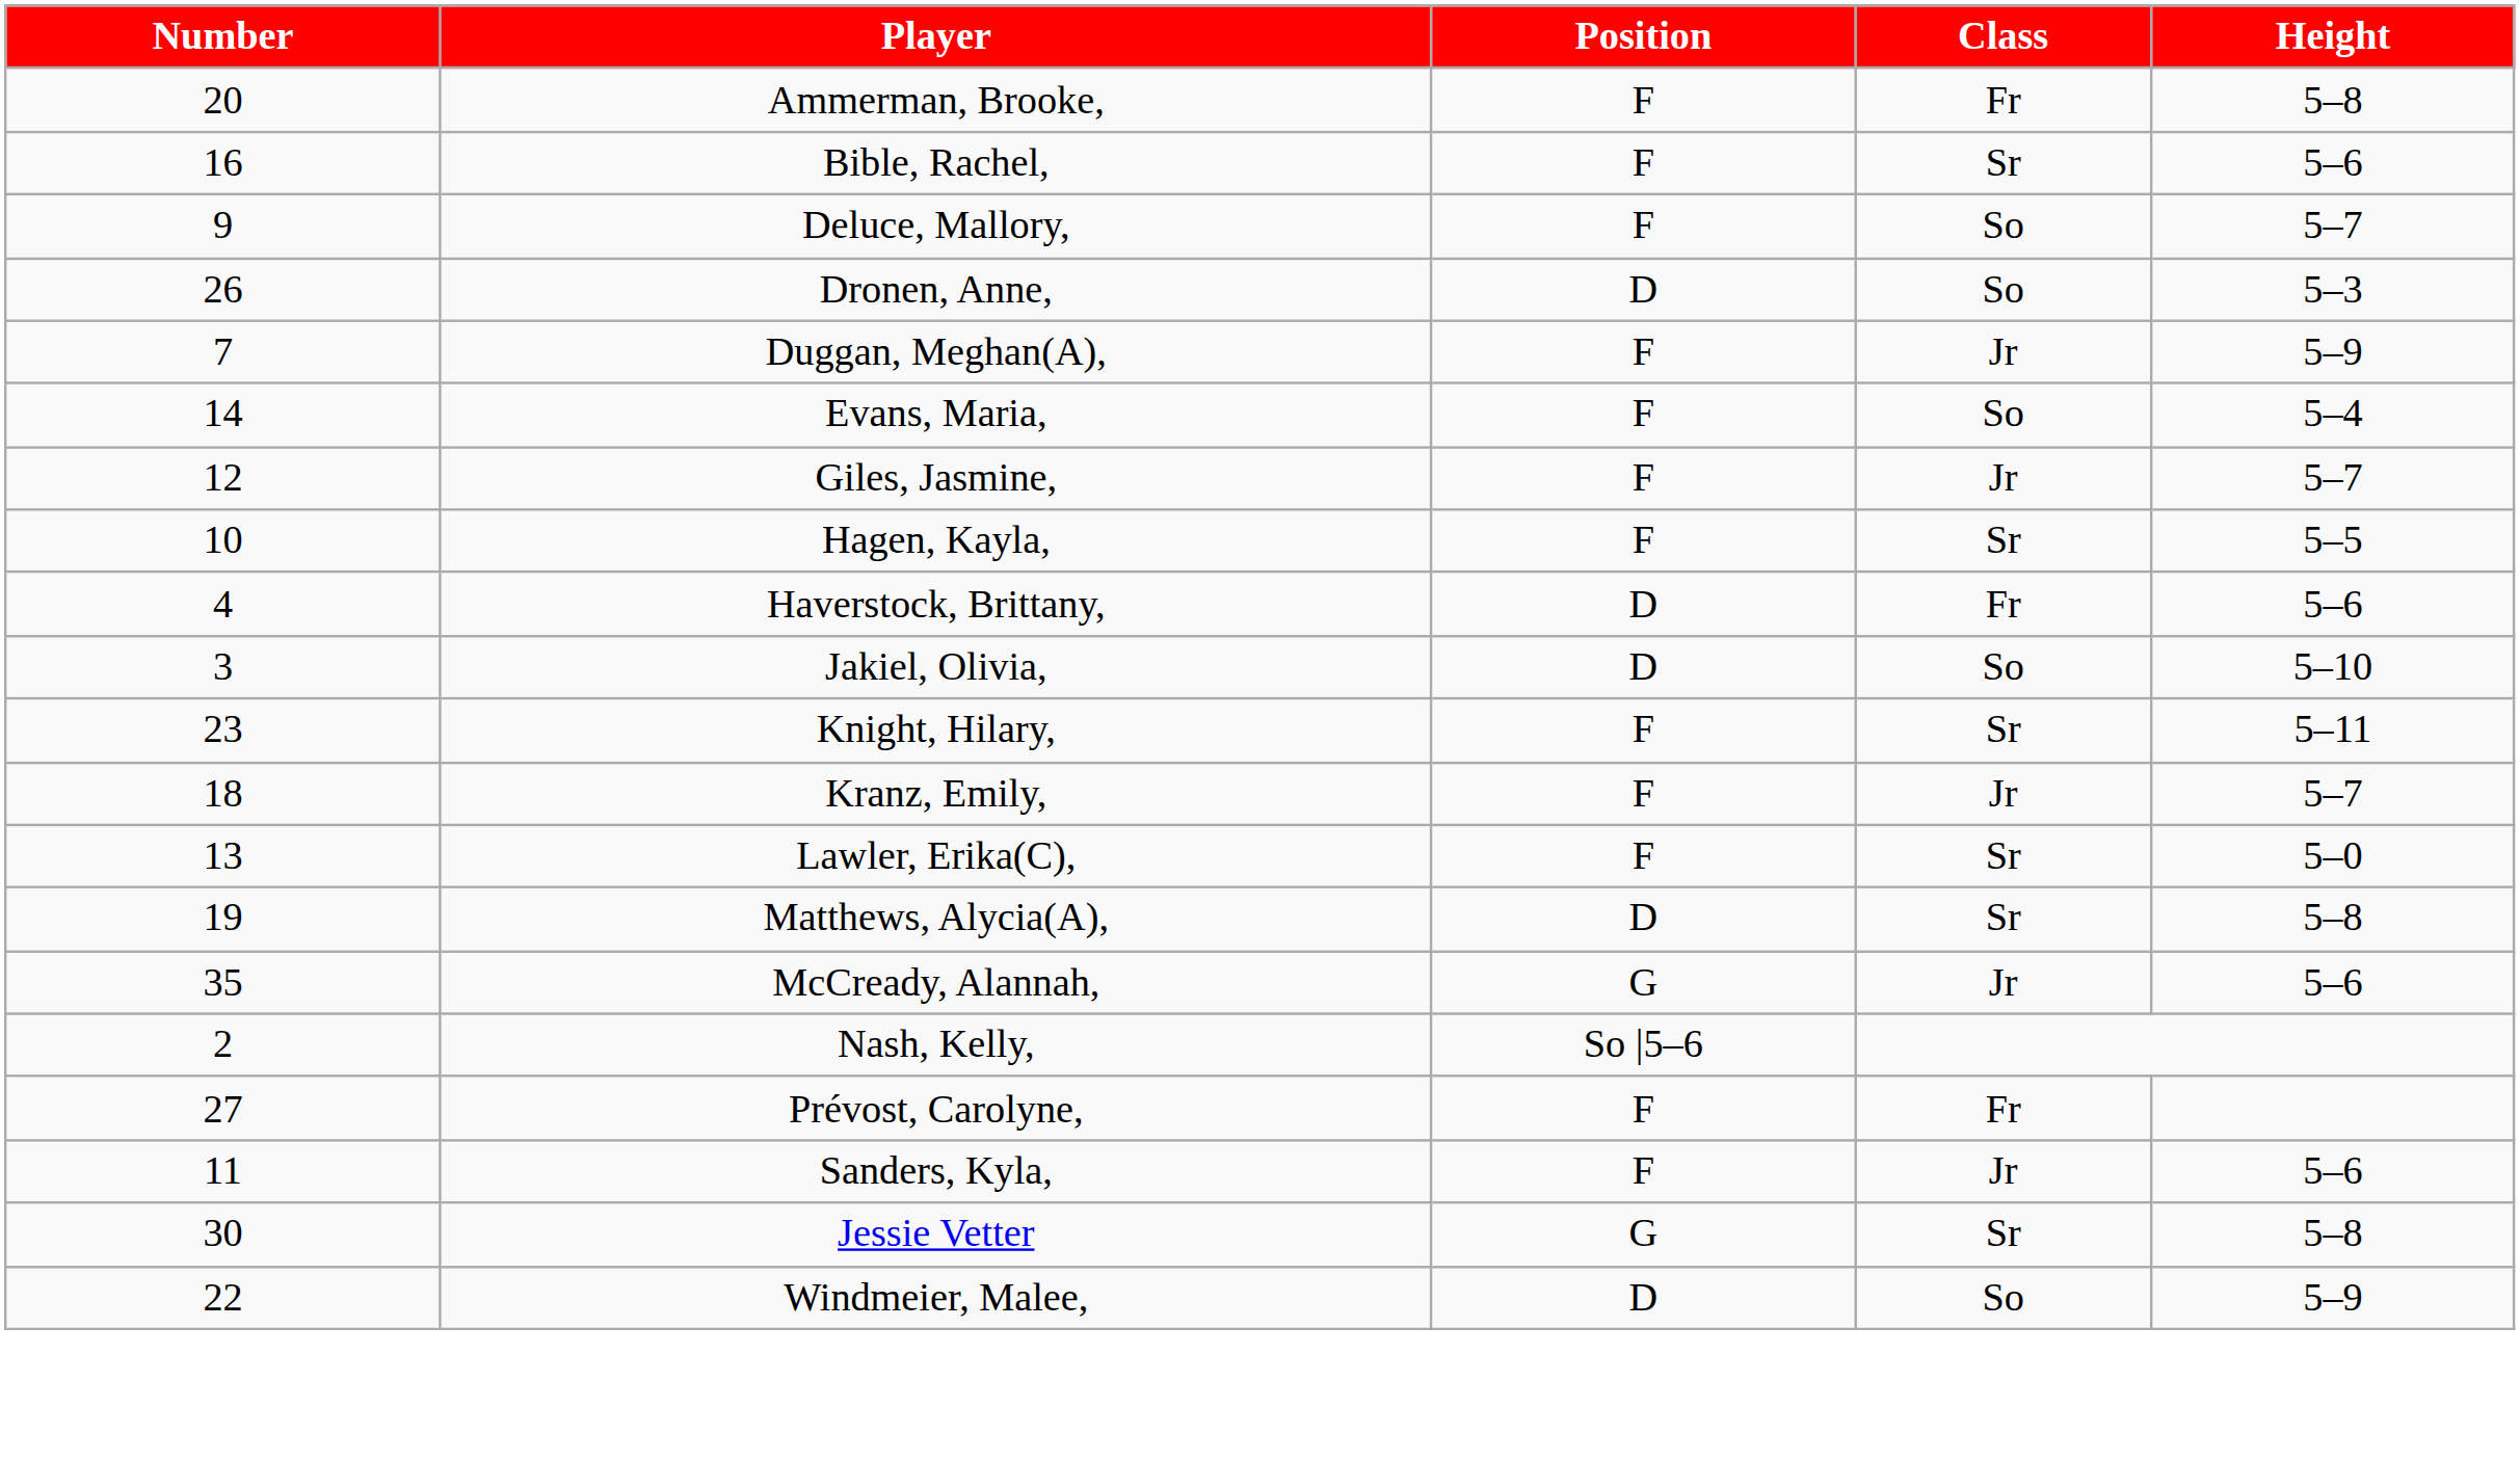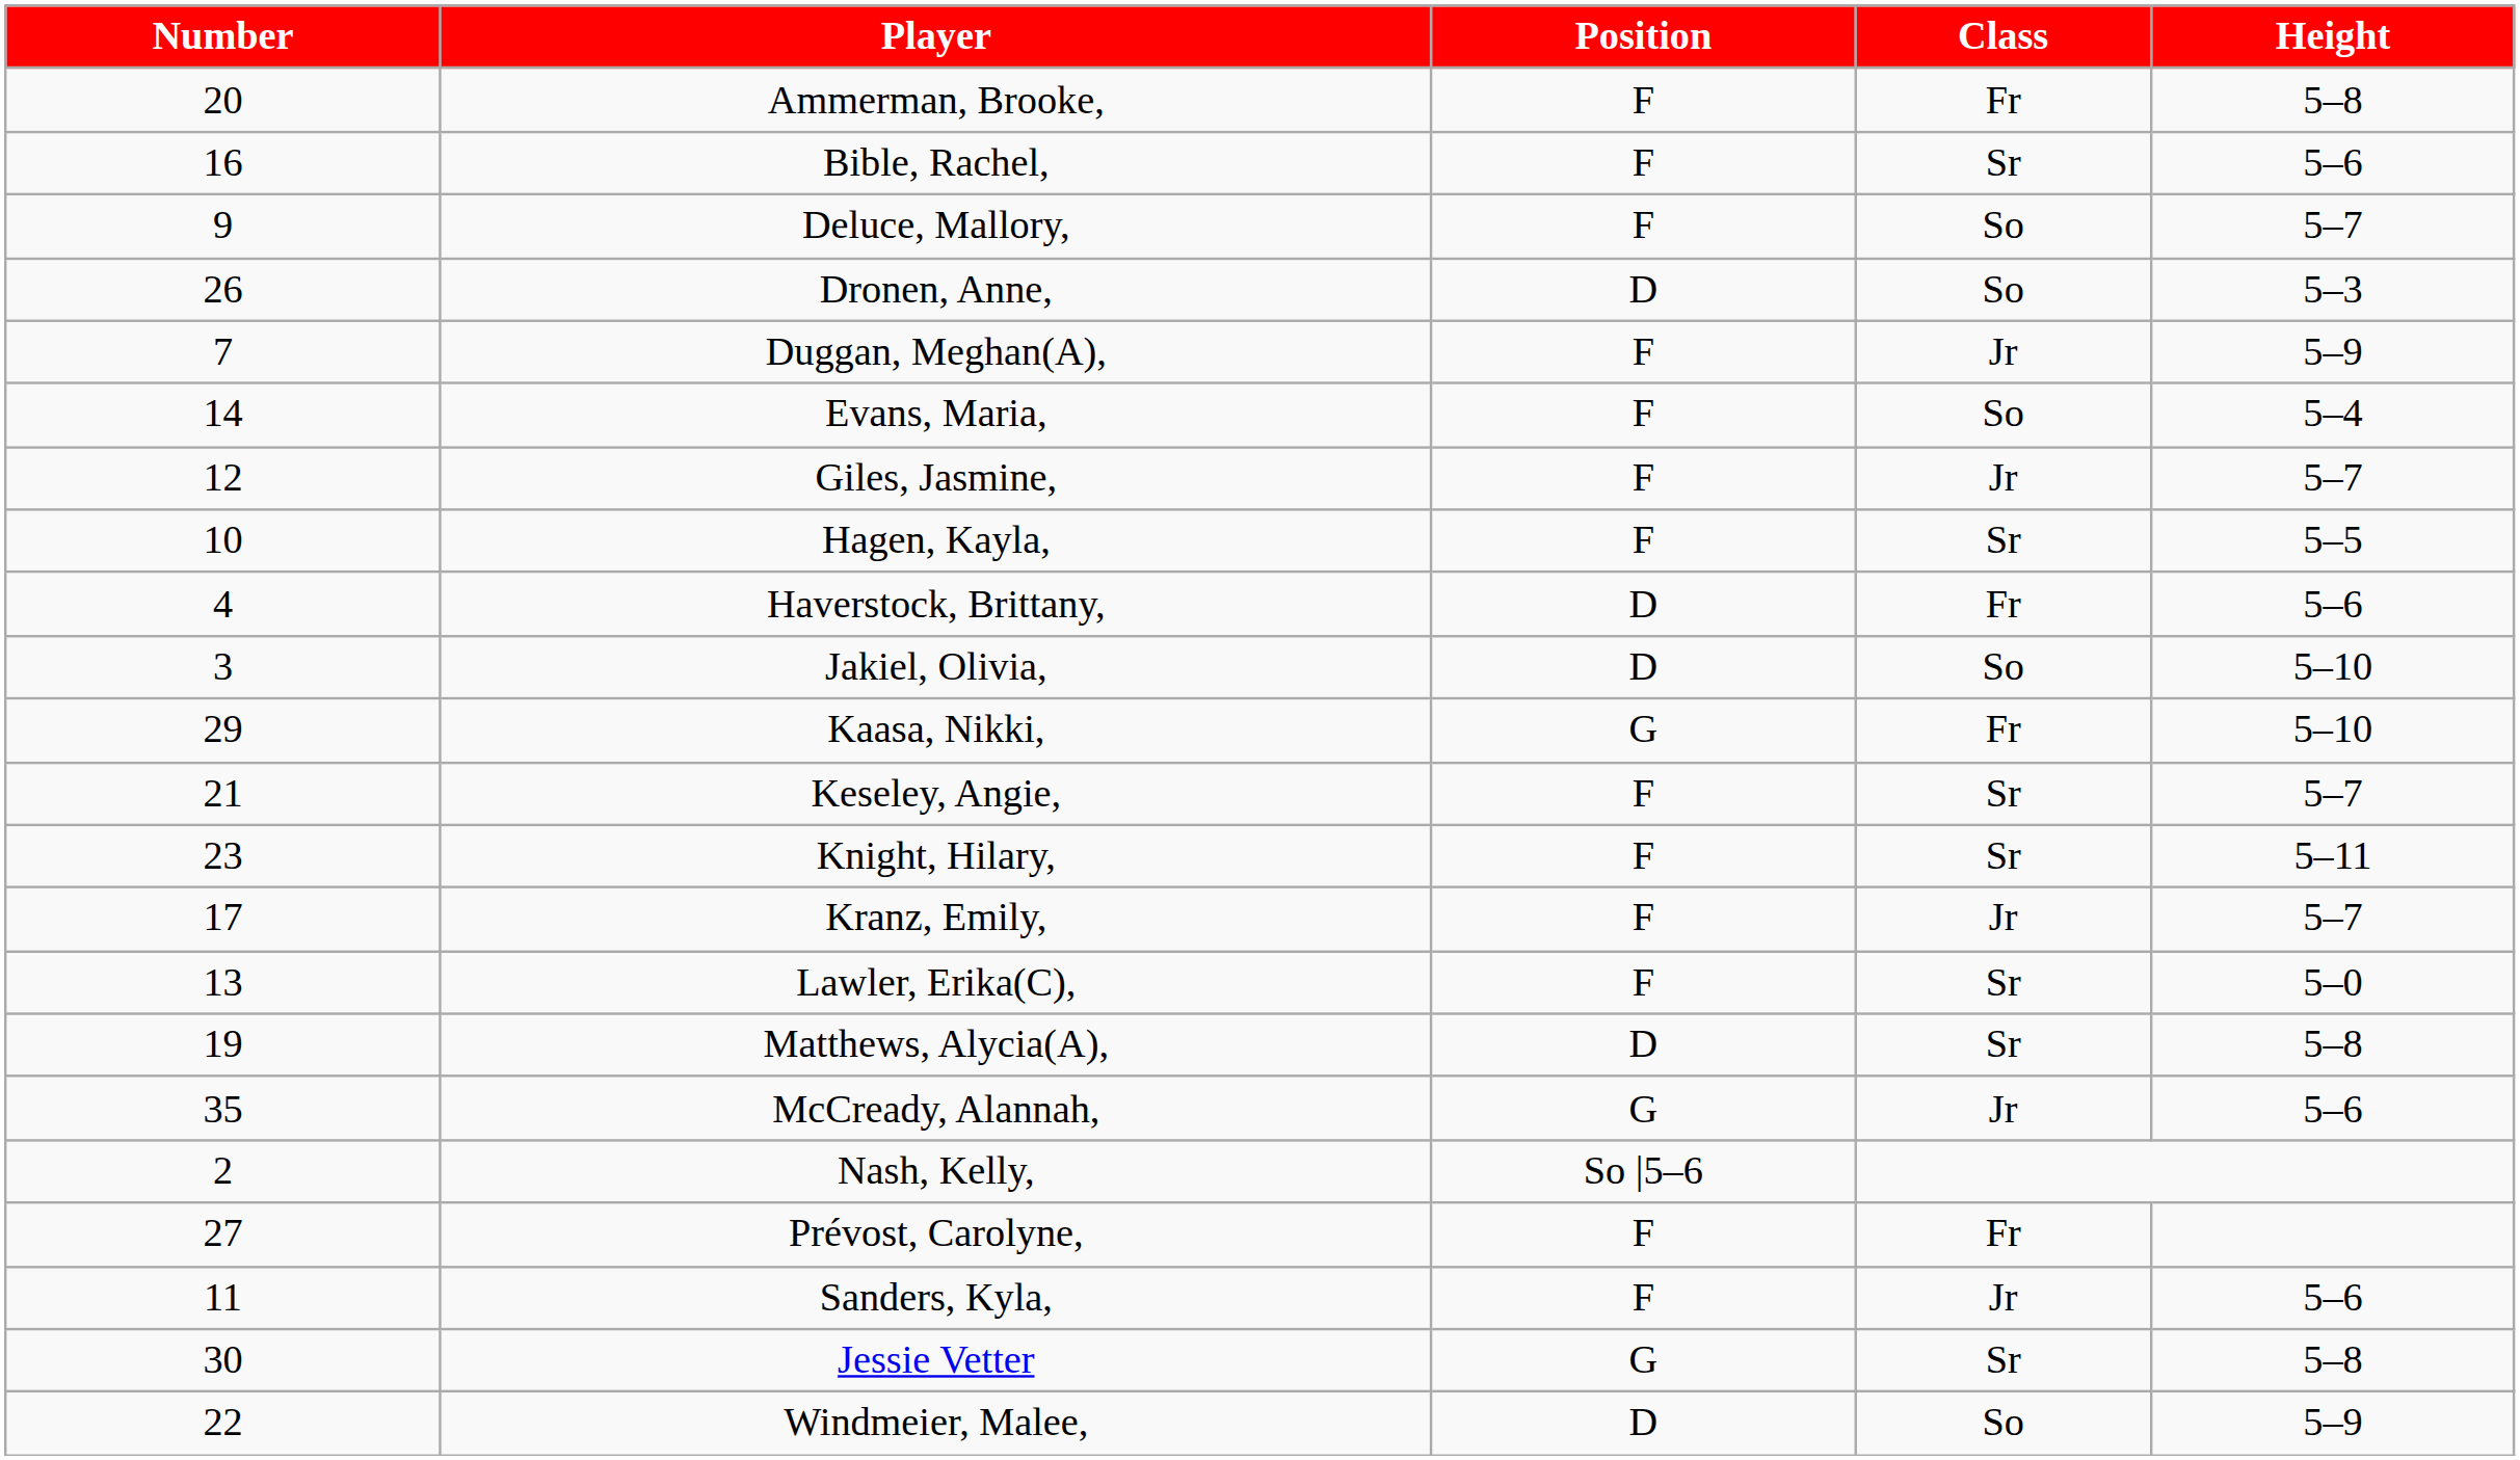+ row: 29 | Kaasa, Nikki, | G | Fr | 5–10
+ row: 21 | Keseley, Angie, | F | Sr | 5–7
Kranz, Emily, | Number: 18 -> 17
